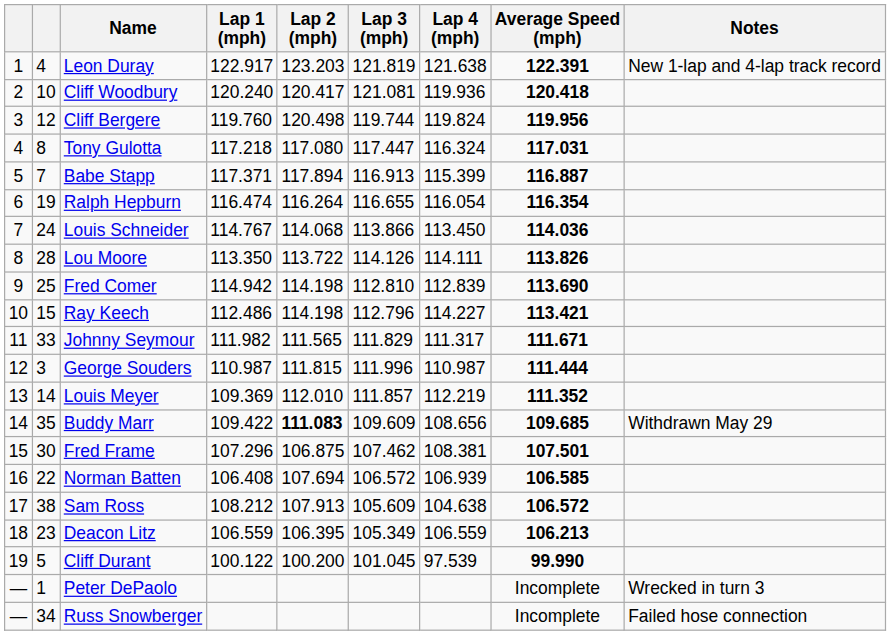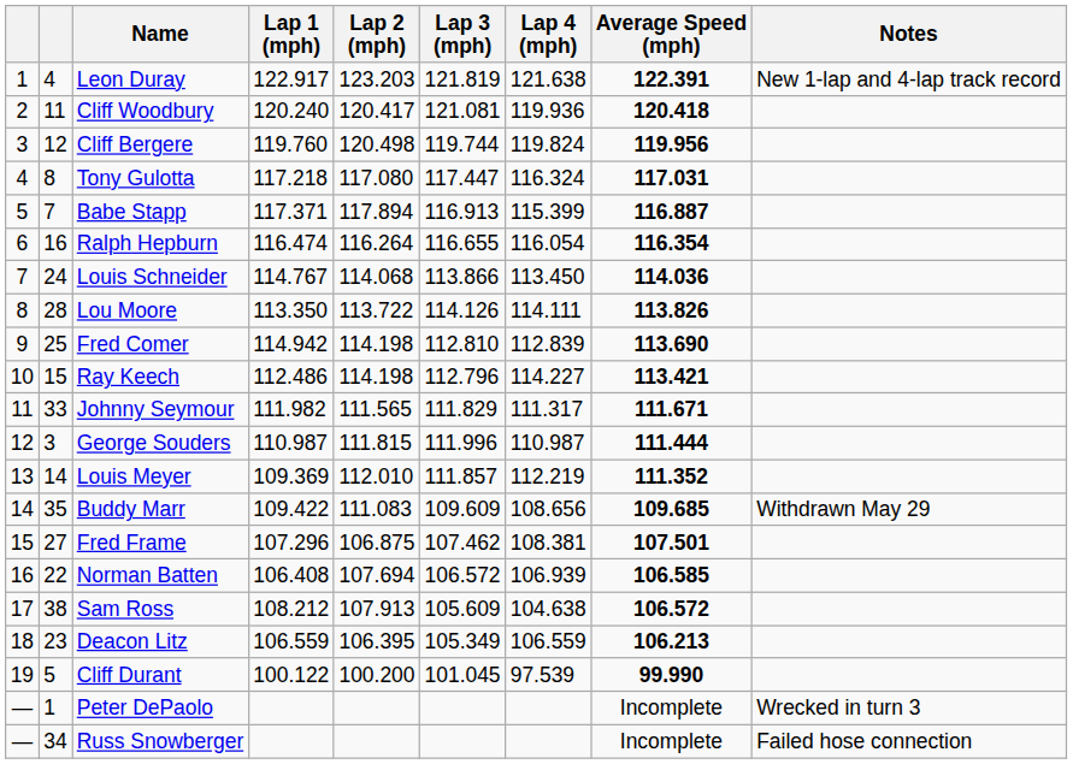Cliff Woodbury | column 2: 10 -> 11
Ralph Hepburn | column 2: 19 -> 16
Buddy Marr | Lap 2 (mph): bold -> normal
Fred Frame | column 2: 30 -> 27
